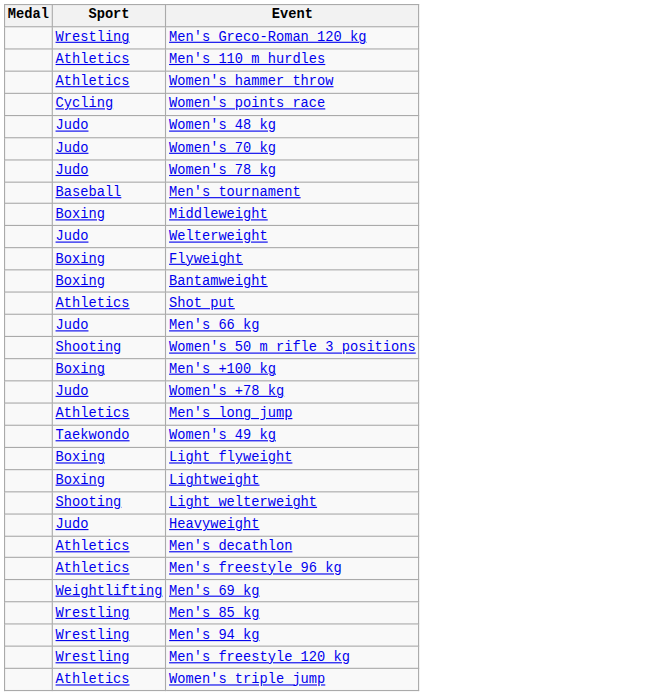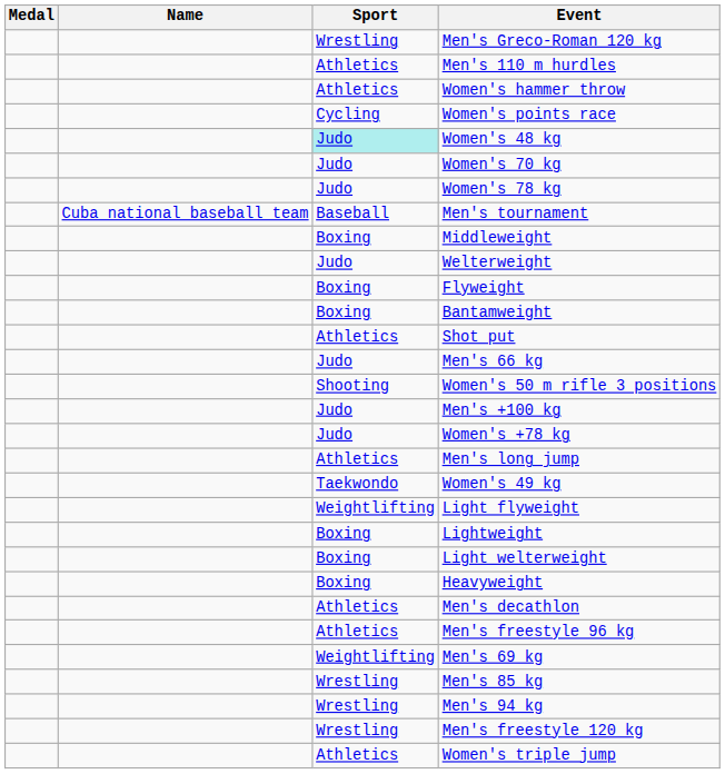+ column: Name | Cuba national baseball team
Women's 48 kg | Sport: no background -> paleturquoise background
Men's +100 kg | Sport: Boxing -> Judo
Light flyweight | Sport: Boxing -> Weightlifting
Light welterweight | Sport: Shooting -> Boxing
Heavyweight | Sport: Judo -> Boxing
